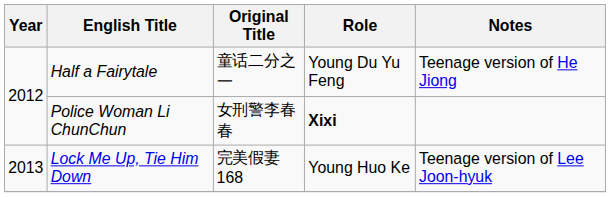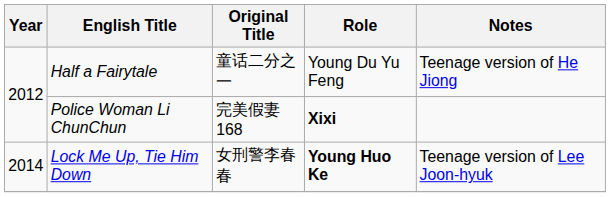Police Woman Li ChunChun | Original Title: 女刑警李春春 -> 完美假妻168
Lock Me Up, Tie Him Down | Year: 2013 -> 2014
Lock Me Up, Tie Him Down | Original Title: 完美假妻168 -> 女刑警李春春
Lock Me Up, Tie Him Down | Role: normal -> bold
